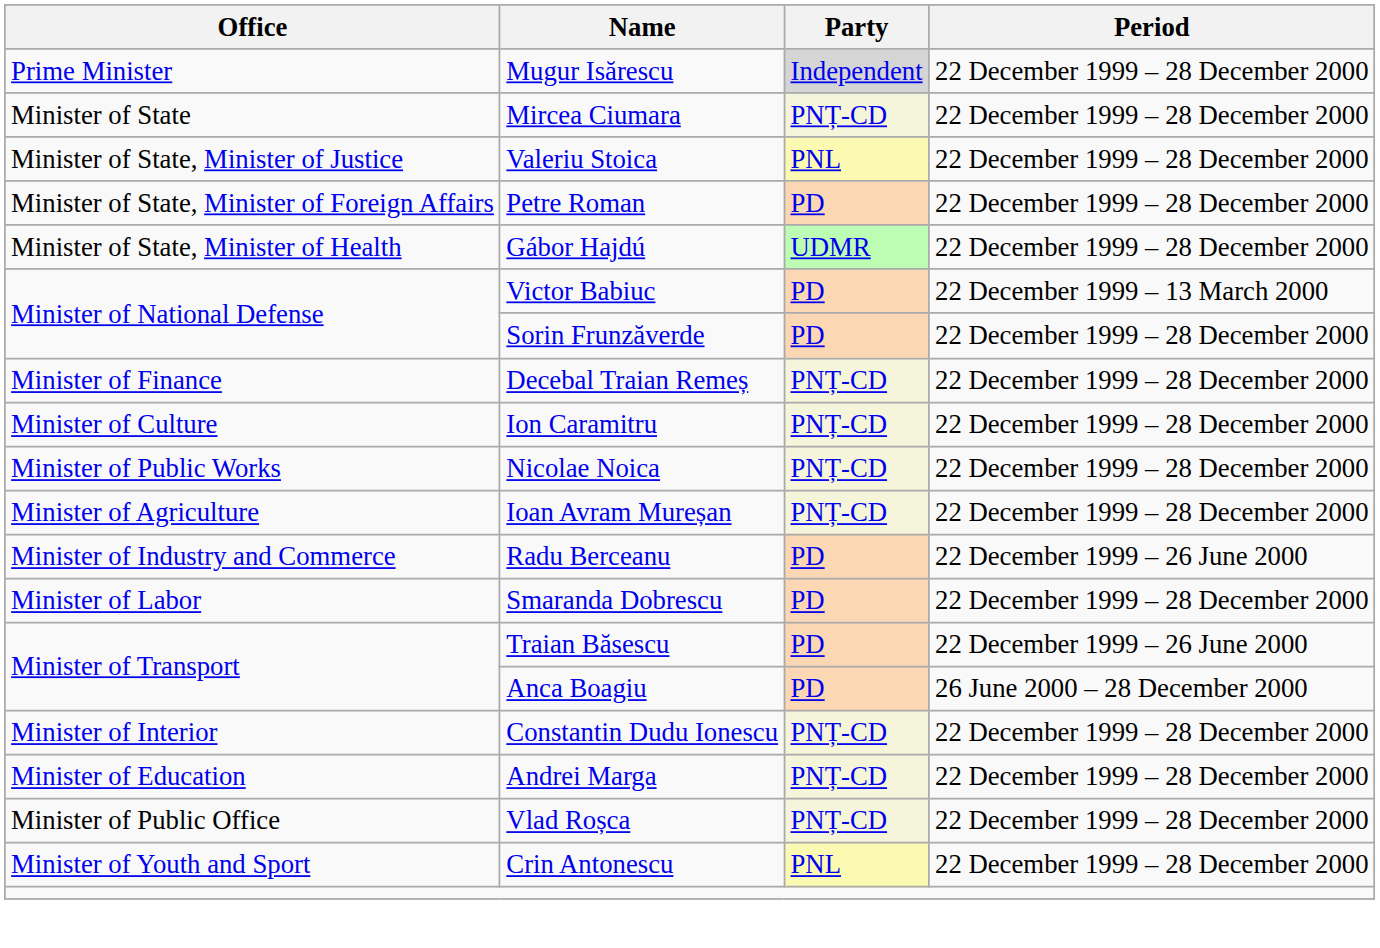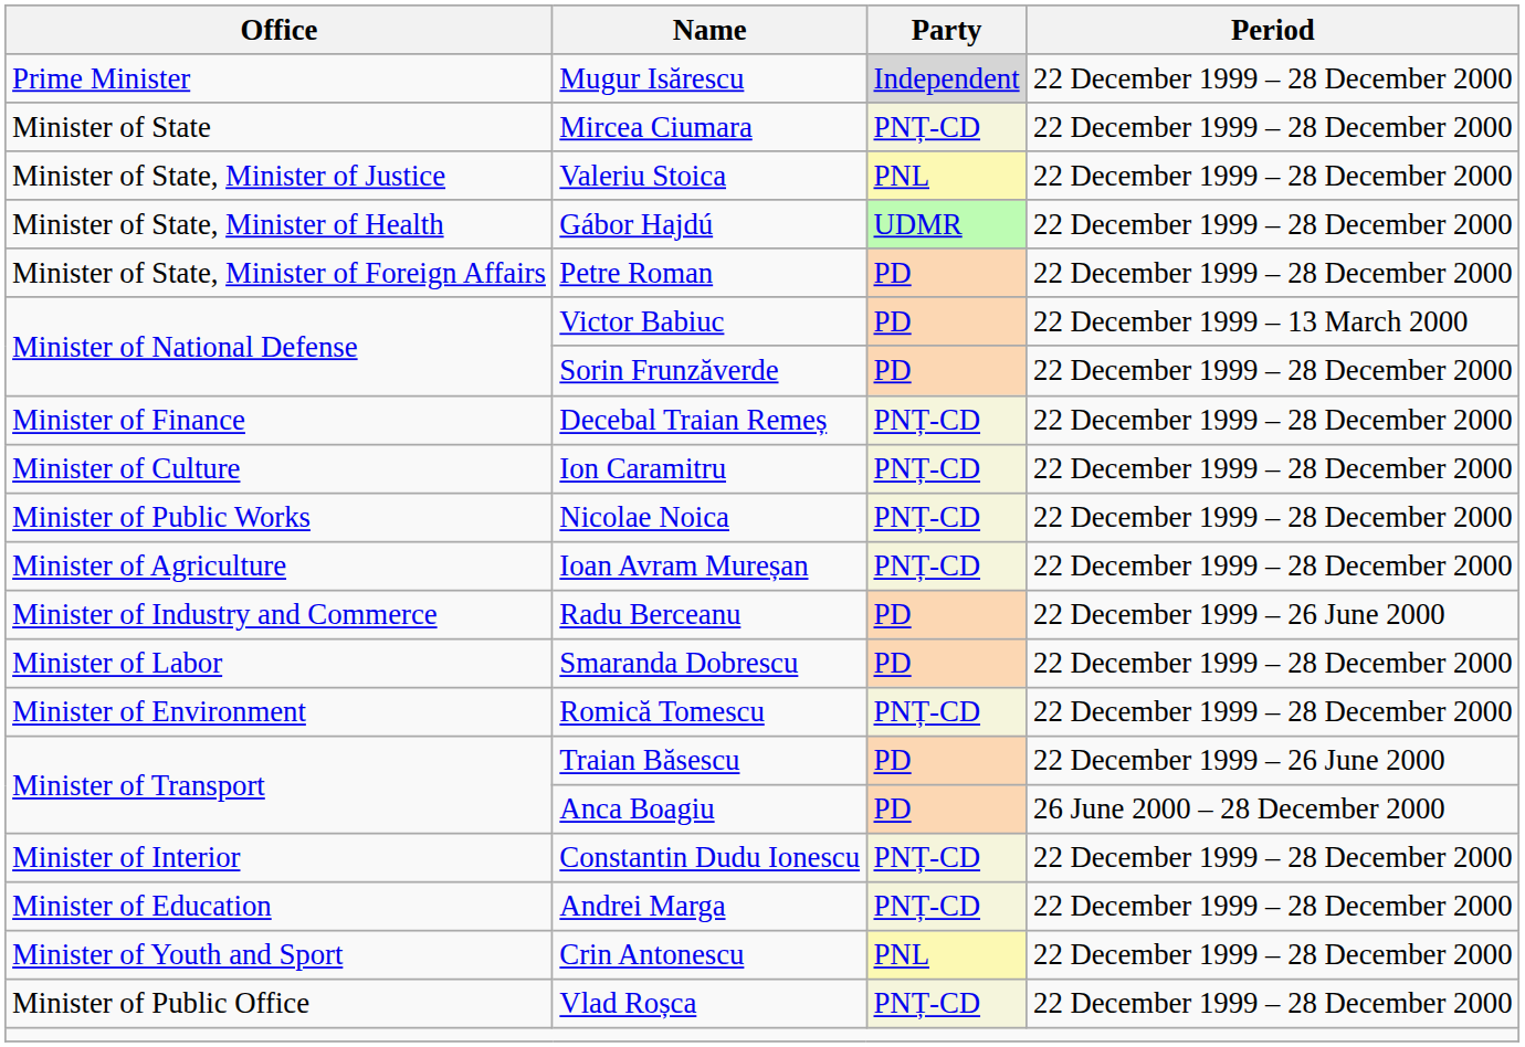rows swapped: Gábor Hajdú <-> Petre Roman
+ row: Minister of Environment | Romică Tomescu | PNȚ-CD | 22 December 1999 – 28 December 2000
rows swapped: Vlad Roșca <-> Crin Antonescu
